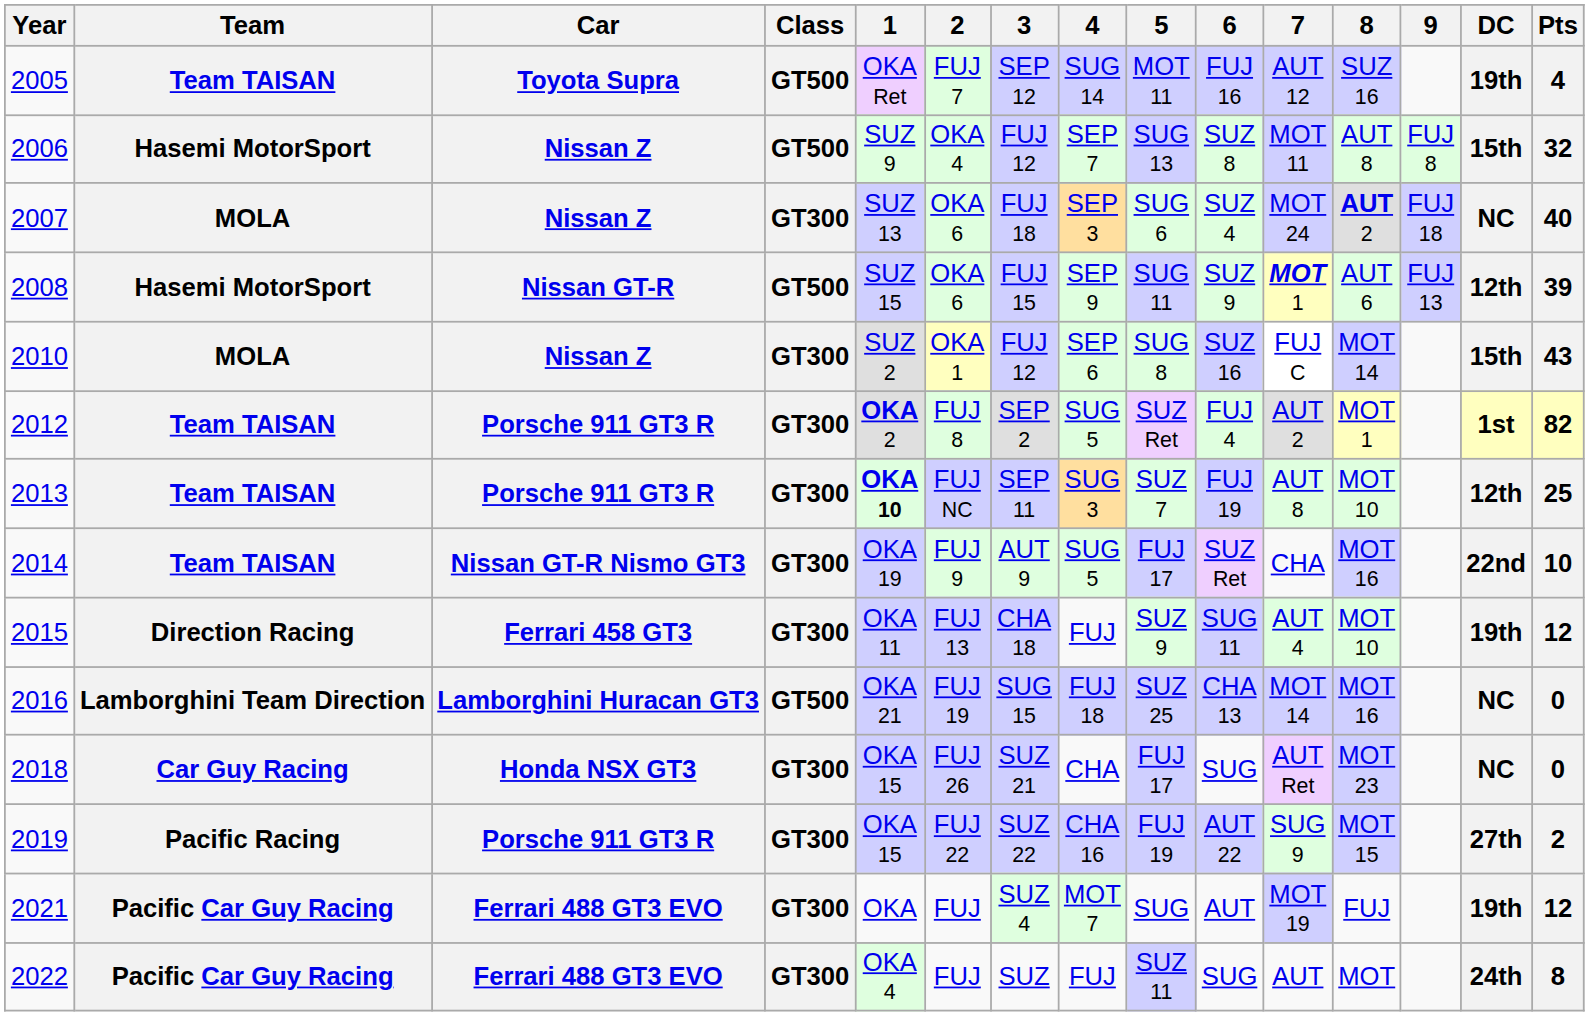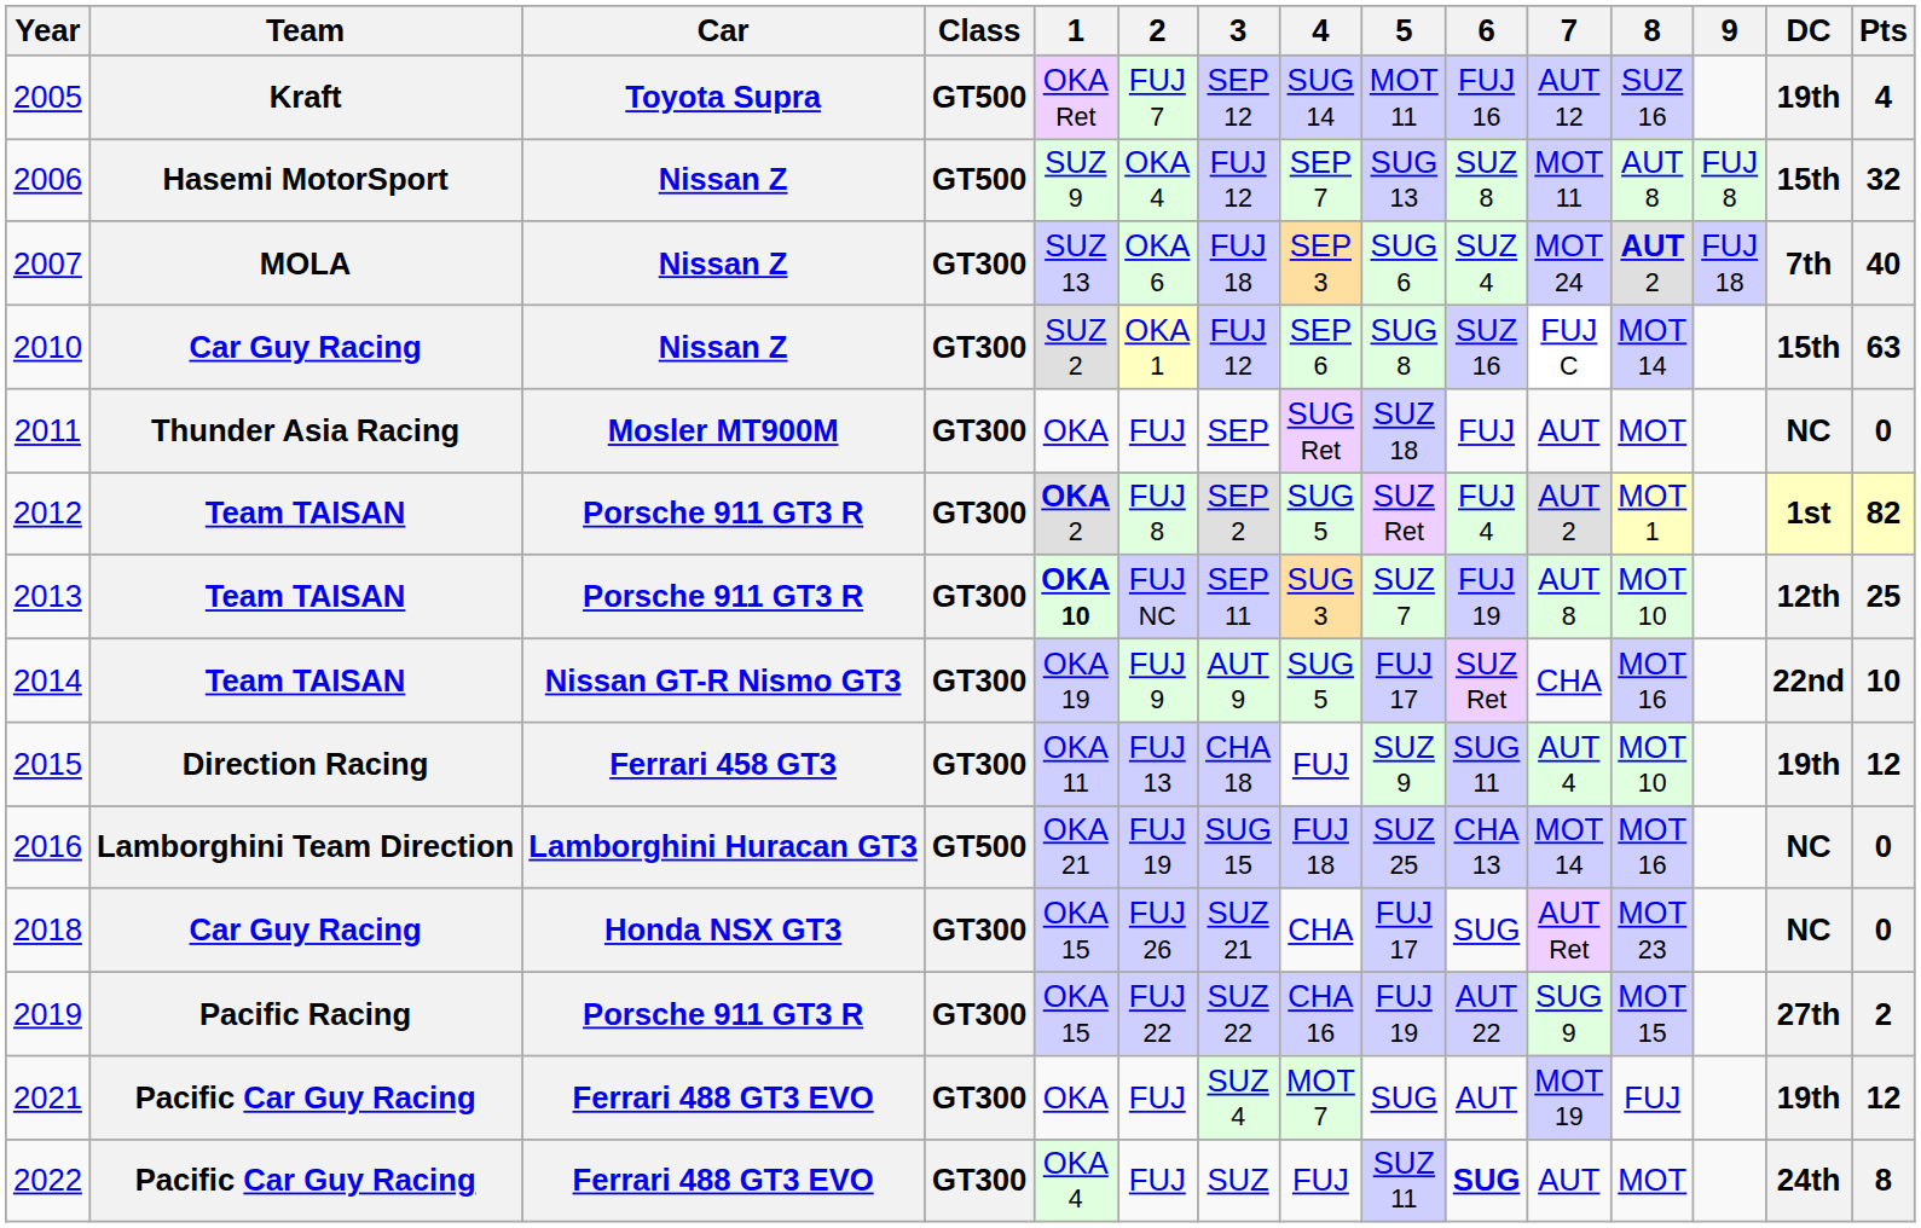2005 | Team: Team TAISAN -> Kraft
2007 | DC: NC -> 7th
- row: 2008 | Hasemi MotorSport | Nissan GT-R | GT500 | SUZ 15 | OKA 6 | FUJ 15 | SEP 9 | SUG 11 | SUZ 9 | MOT 1 | AUT 6 | FUJ 13 | 12th | 39
2010 | Team: MOLA -> Car Guy Racing
2010 | Pts: 43 -> 63
+ row: 2011 | Thunder Asia Racing | Mosler MT900M | GT300 | OKA | FUJ | SEP | SUG Ret | SUZ 18 | FUJ | AUT | MOT | NC | 0
2022 | 6: normal -> bold
